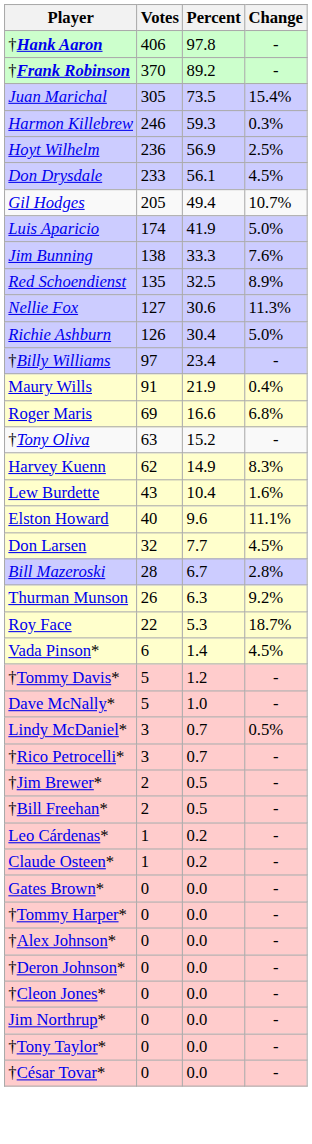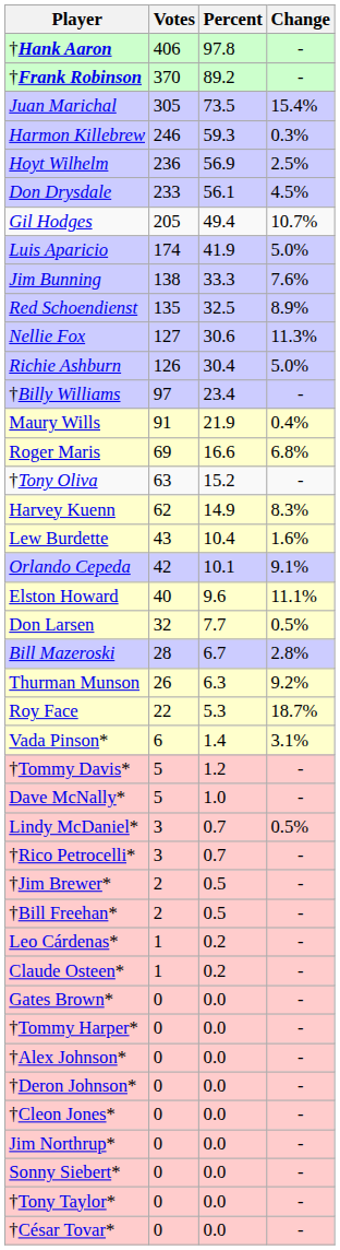+ row: Orlando Cepeda | 42 | 10.1 | 9.1%
Don Larsen | Change: 4.5% -> 0.5%
Vada Pinson* | Change: 4.5% -> 3.1%
+ row: Sonny Siebert* | 0 | 0.0 | -
